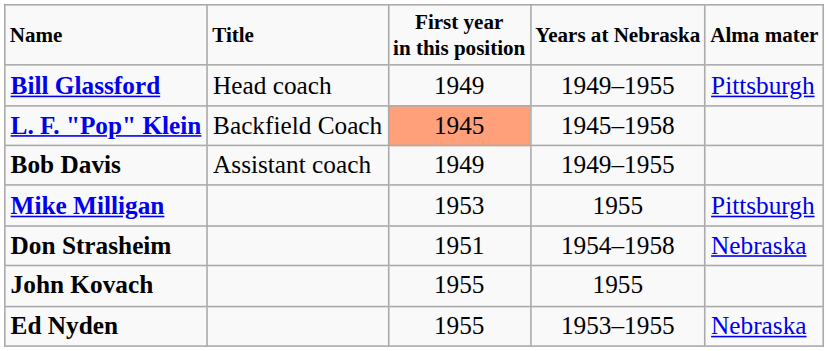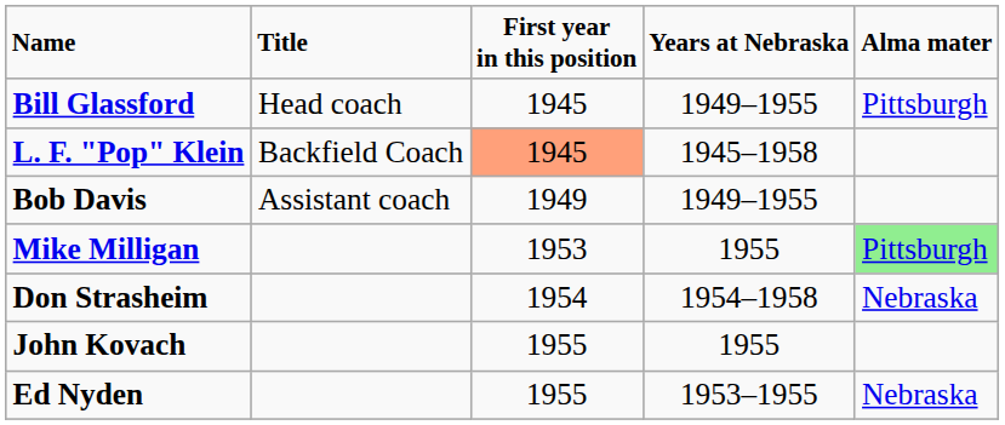Bill Glassford | First year in this position: 1949 -> 1945
Mike Milligan | Alma mater: no background -> lightgreen background
Don Strasheim | First year in this position: 1951 -> 1954
